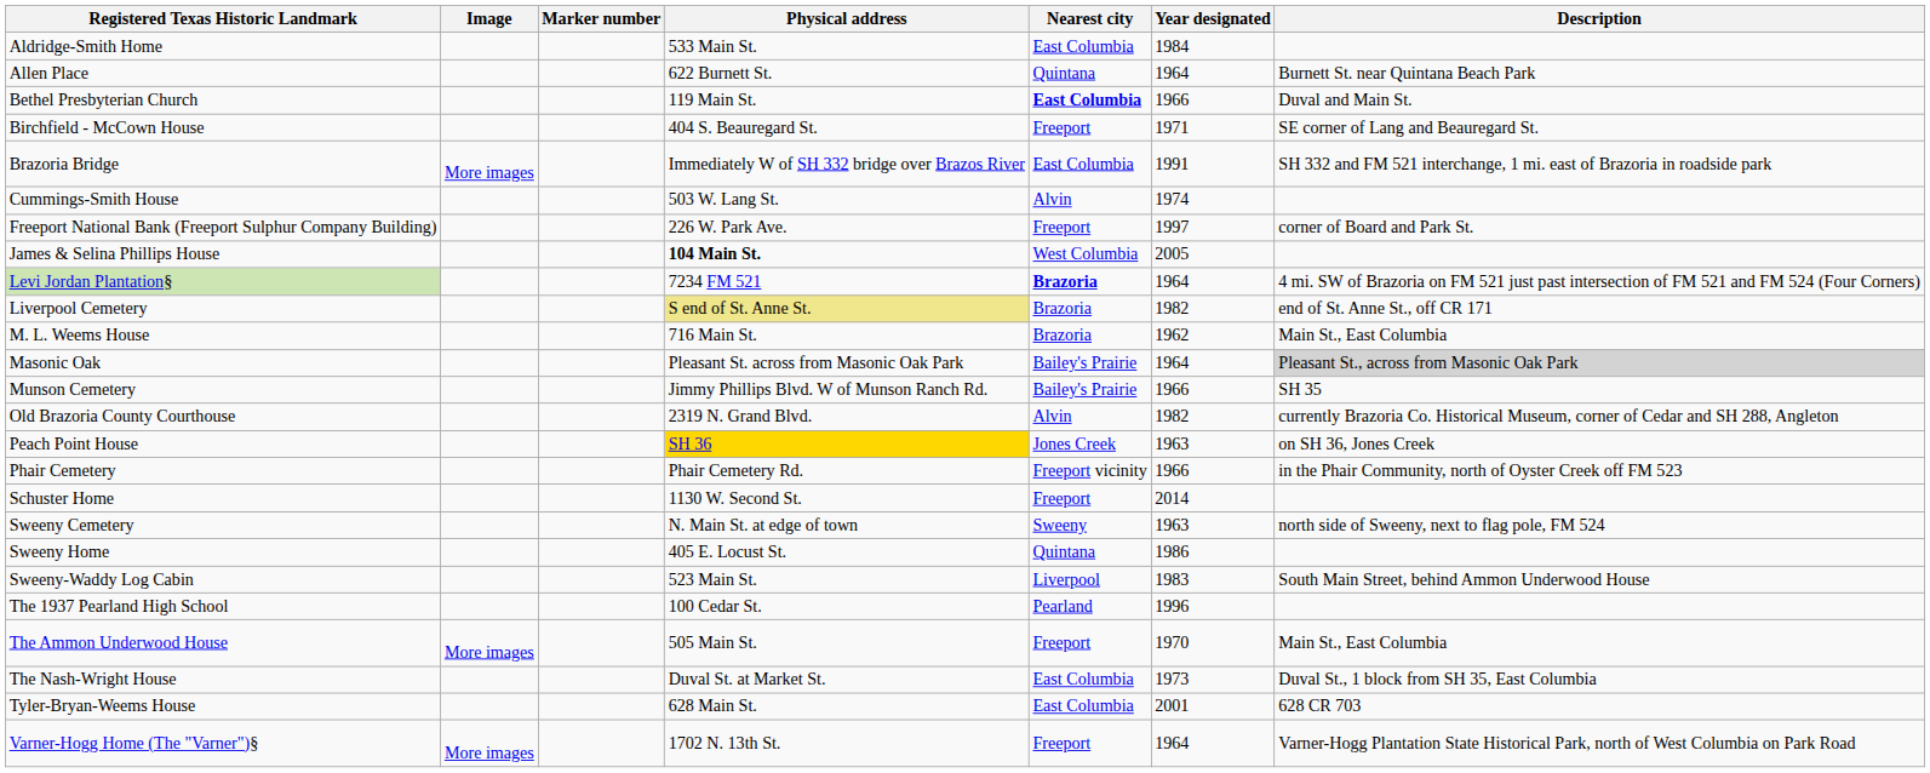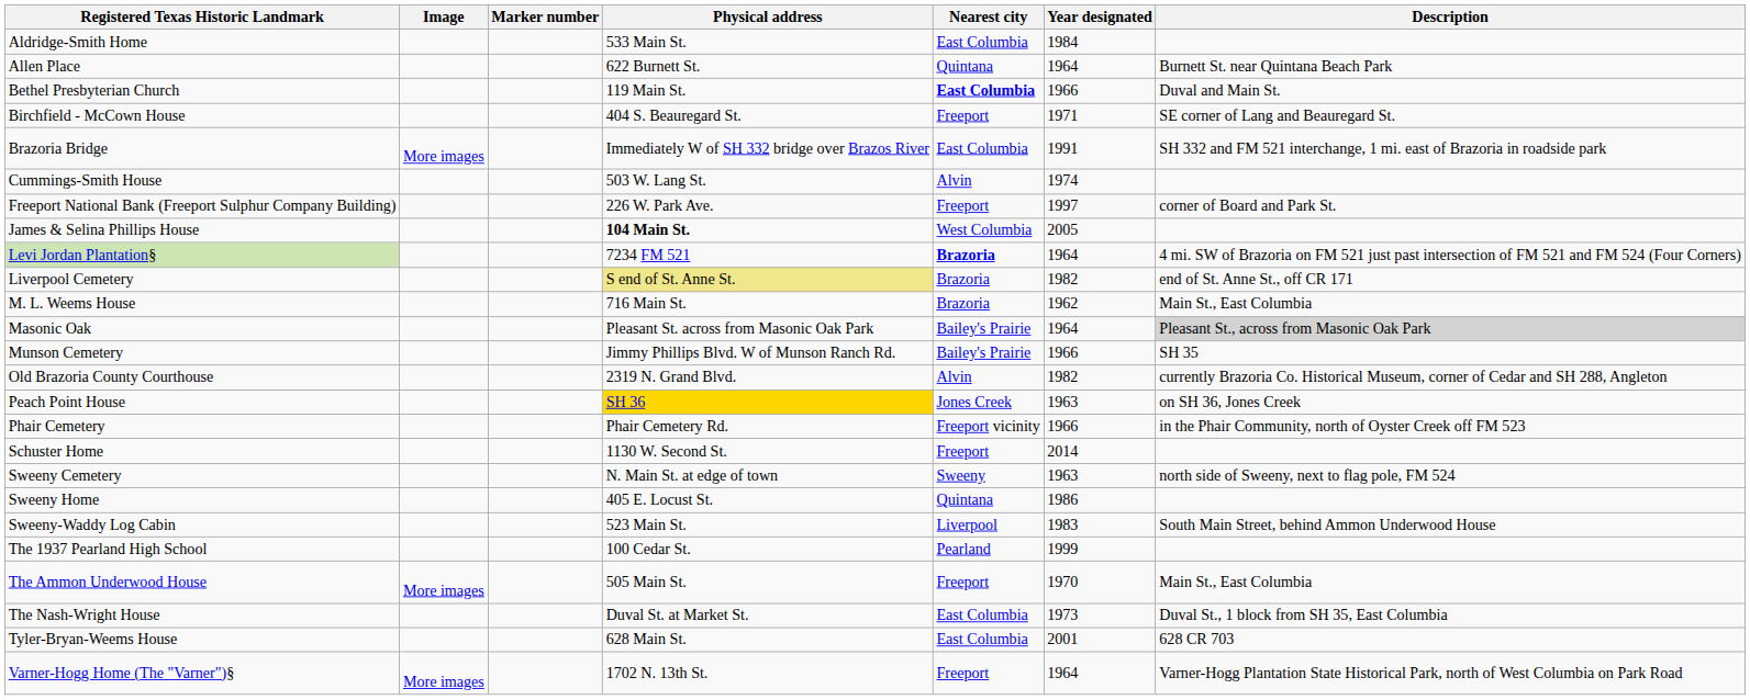The 1937 Pearland High School | Year designated: 1996 -> 1999
